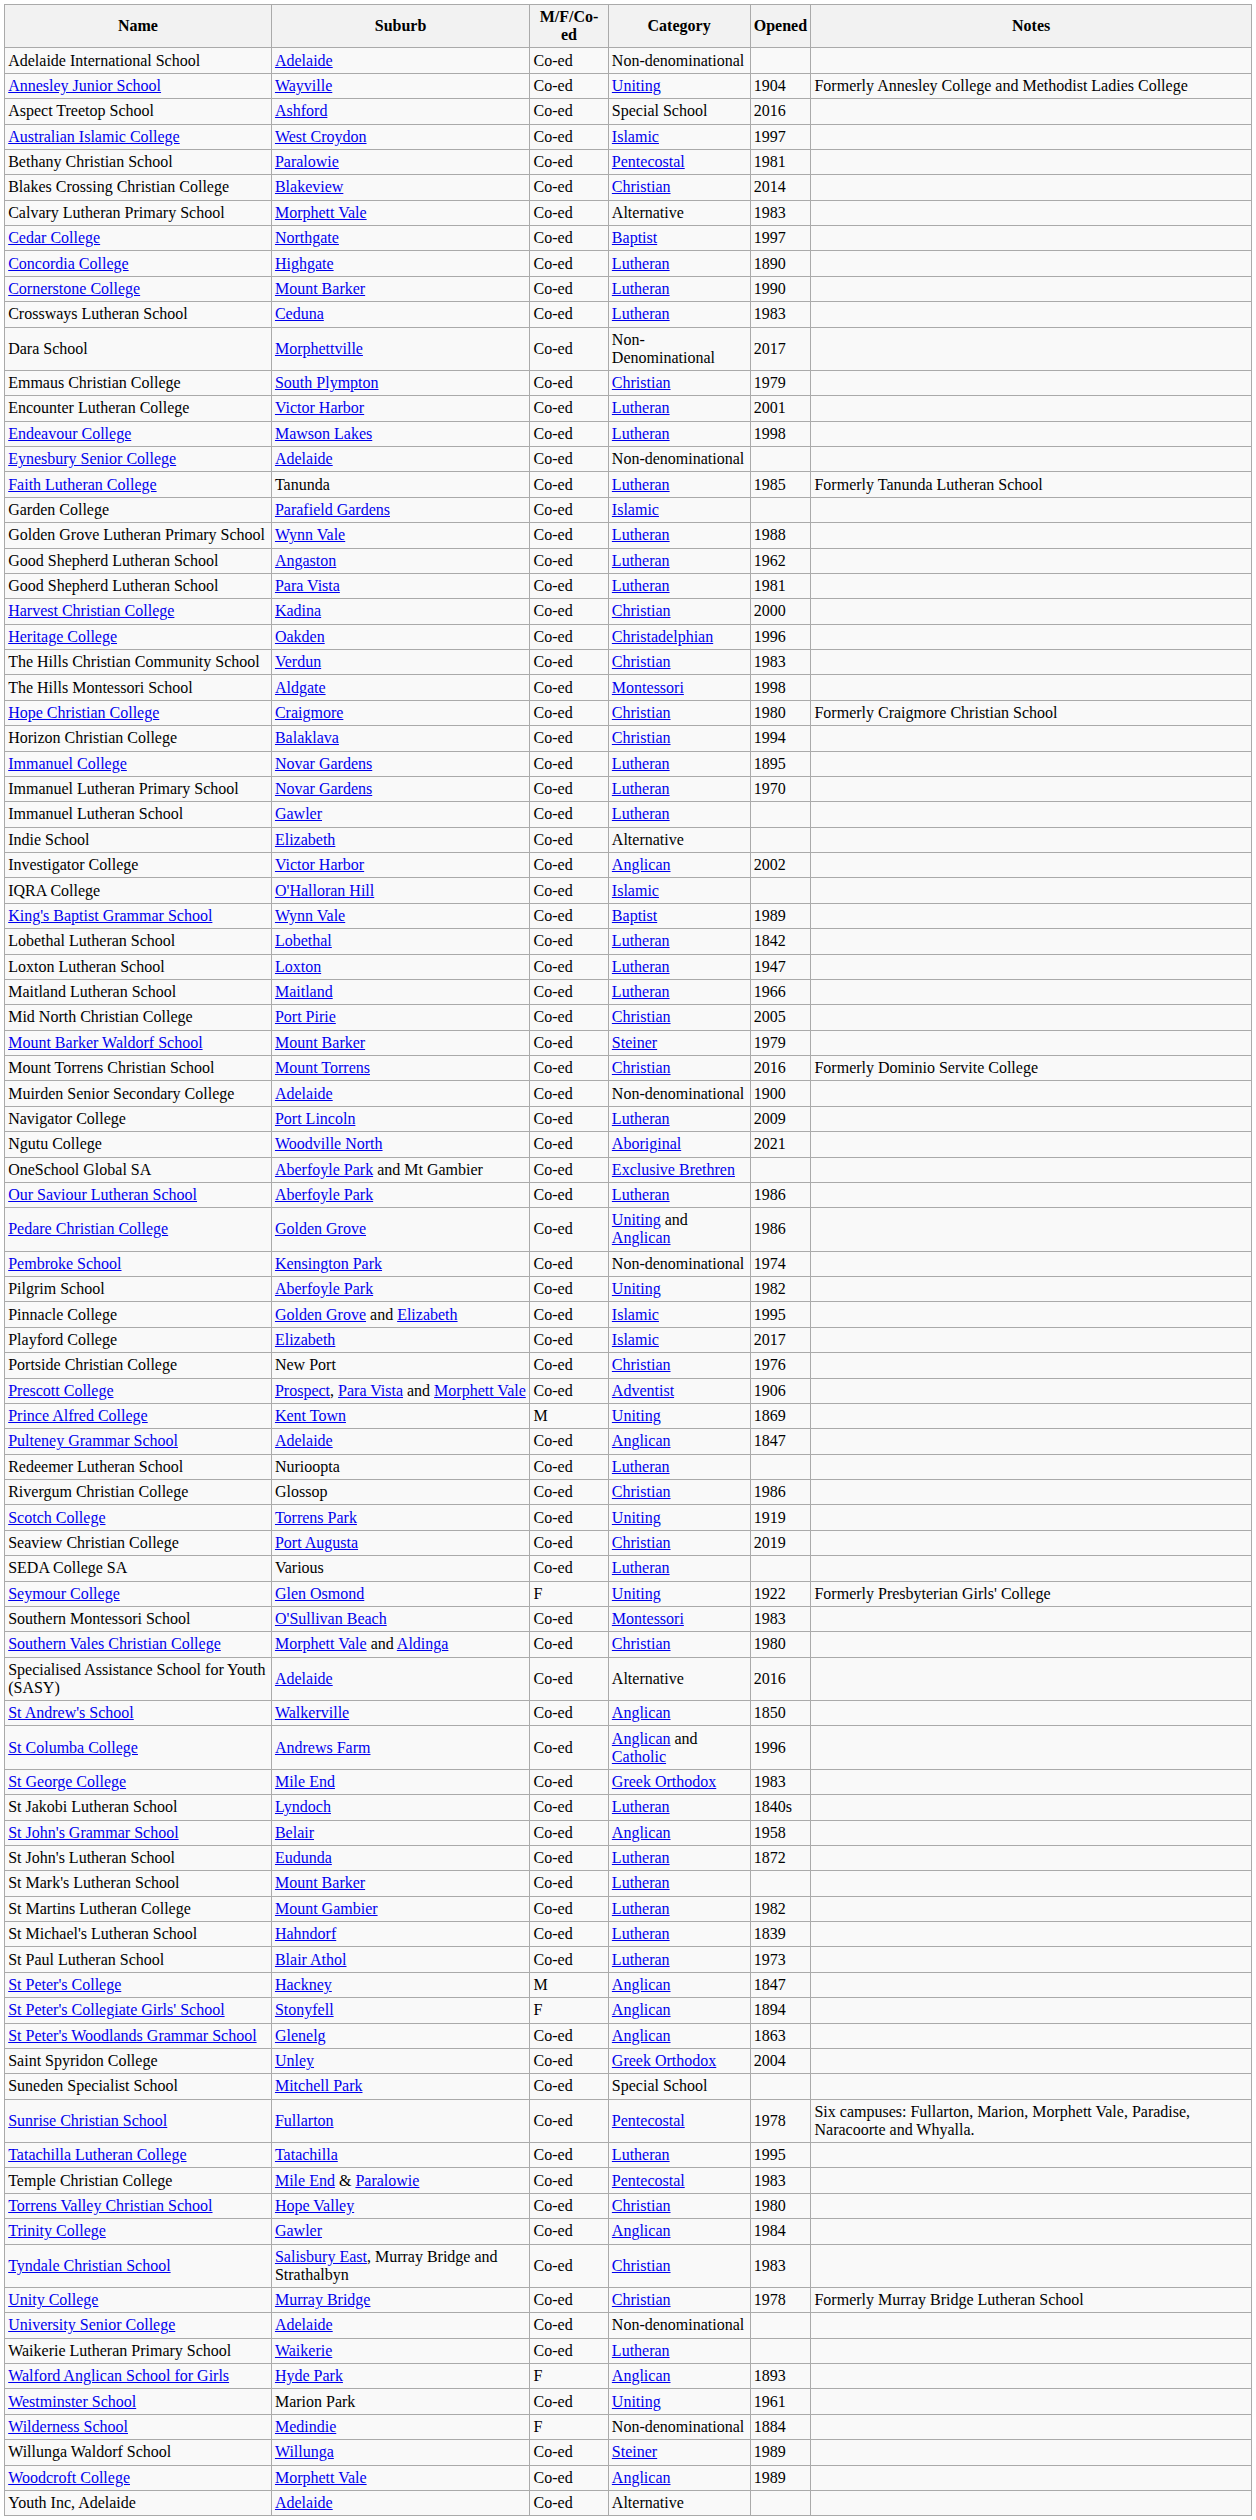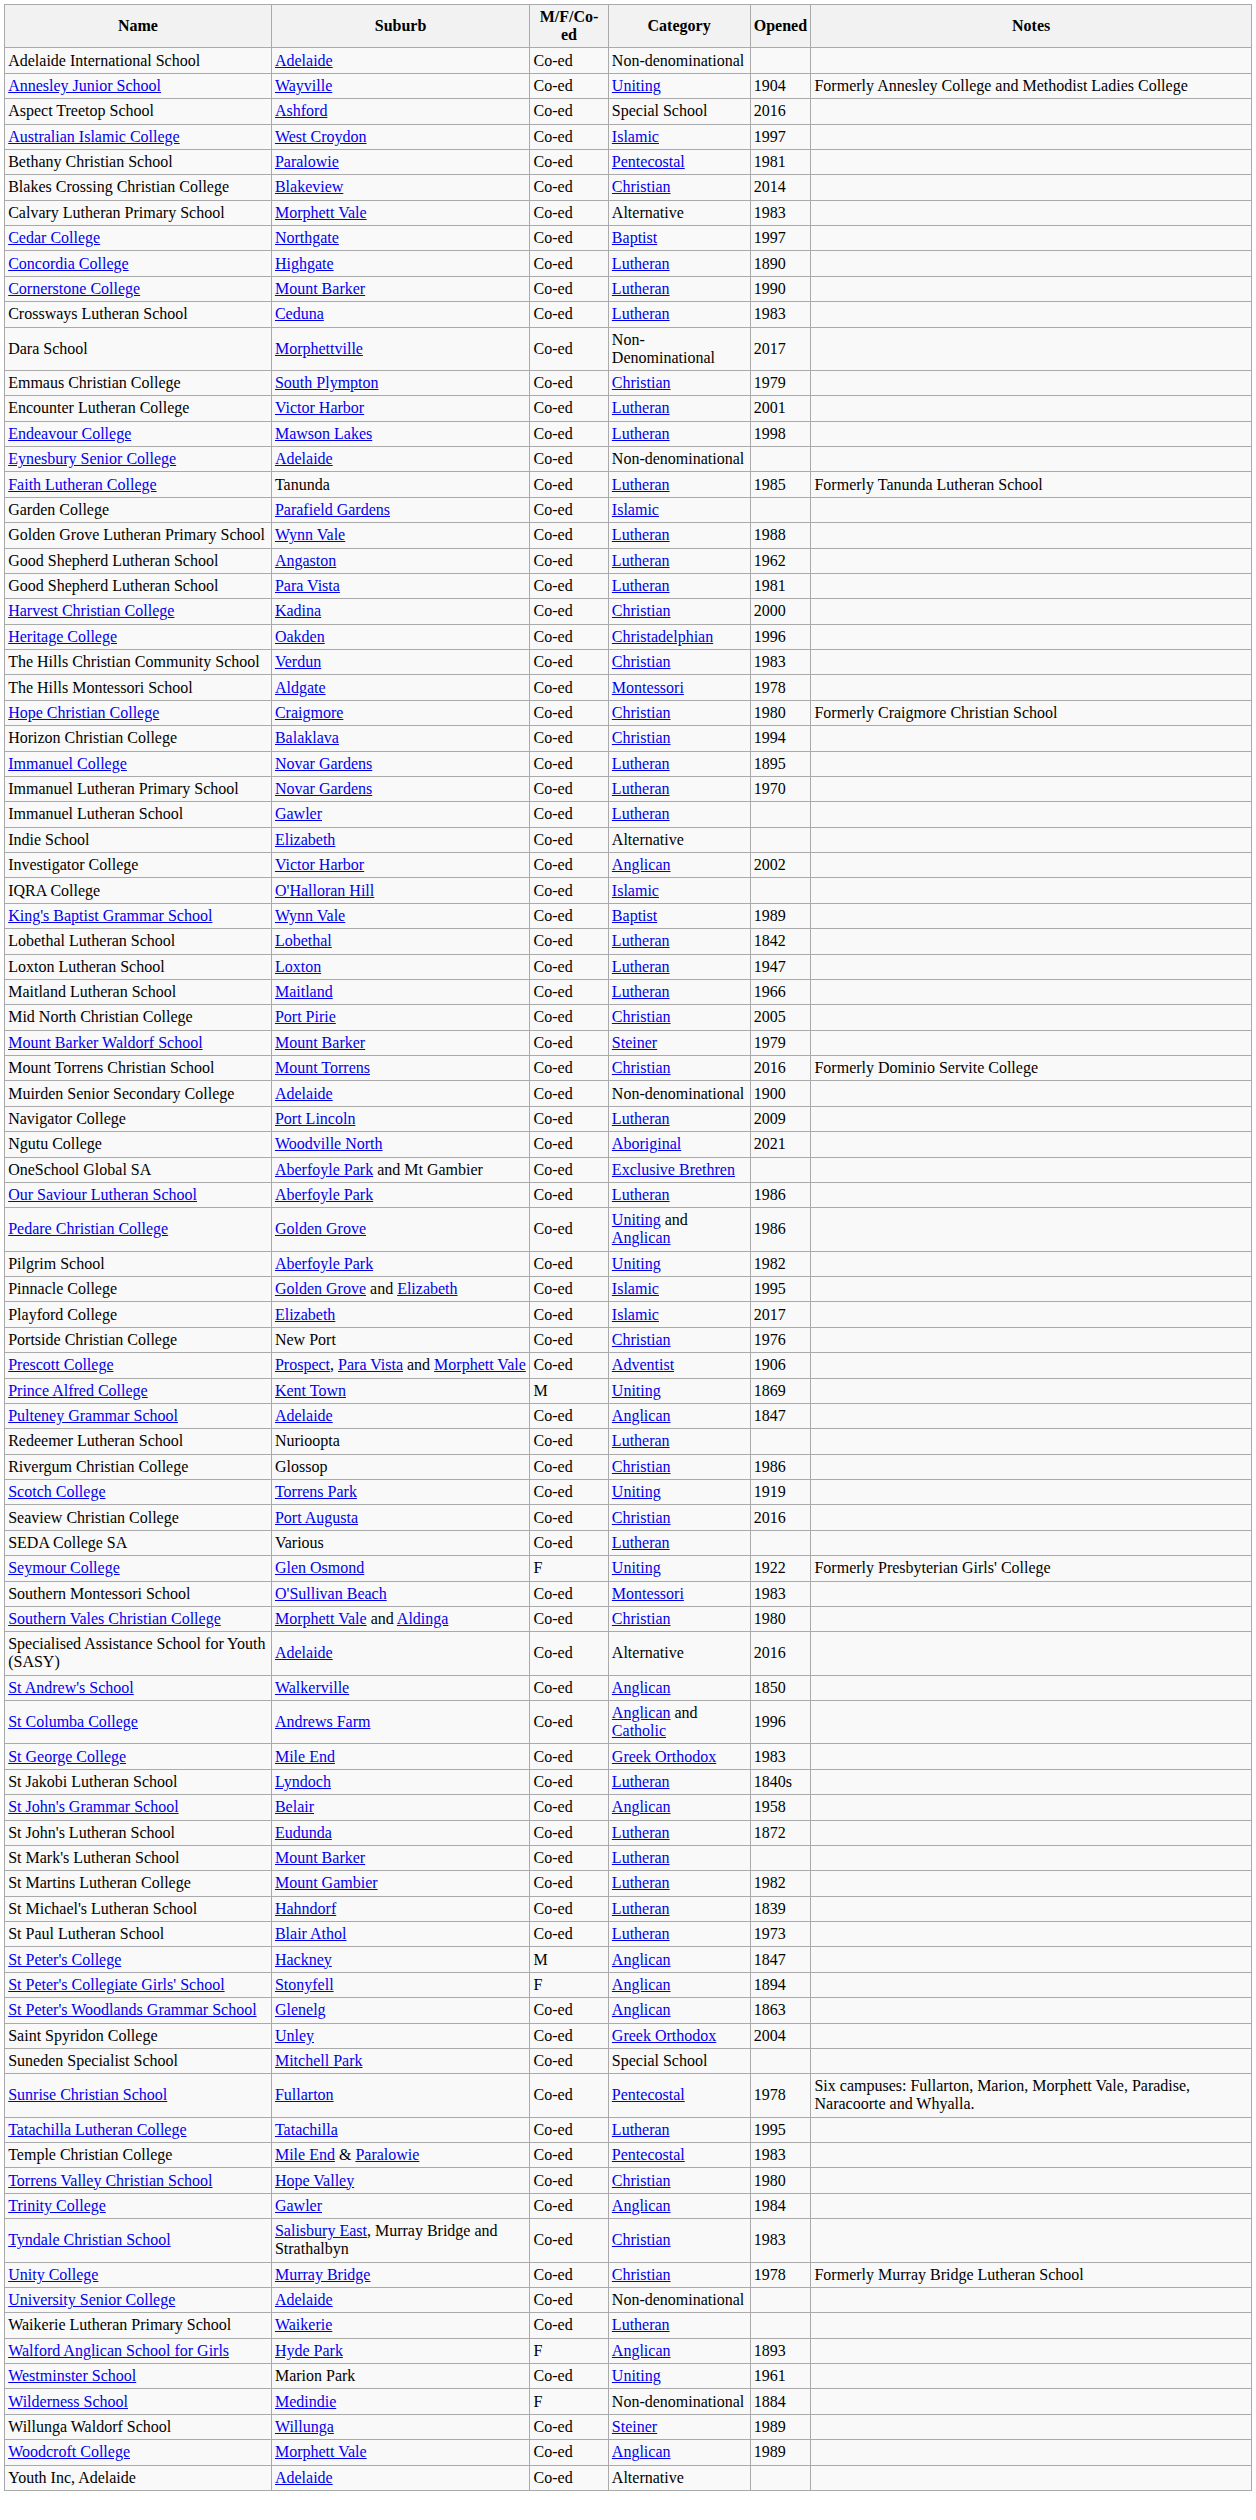The Hills Montessori School | Opened: 1998 -> 1978
- row: Pembroke School | Kensington Park | Co-ed | Non-denominational | 1974
Seaview Christian College | Opened: 2019 -> 2016
